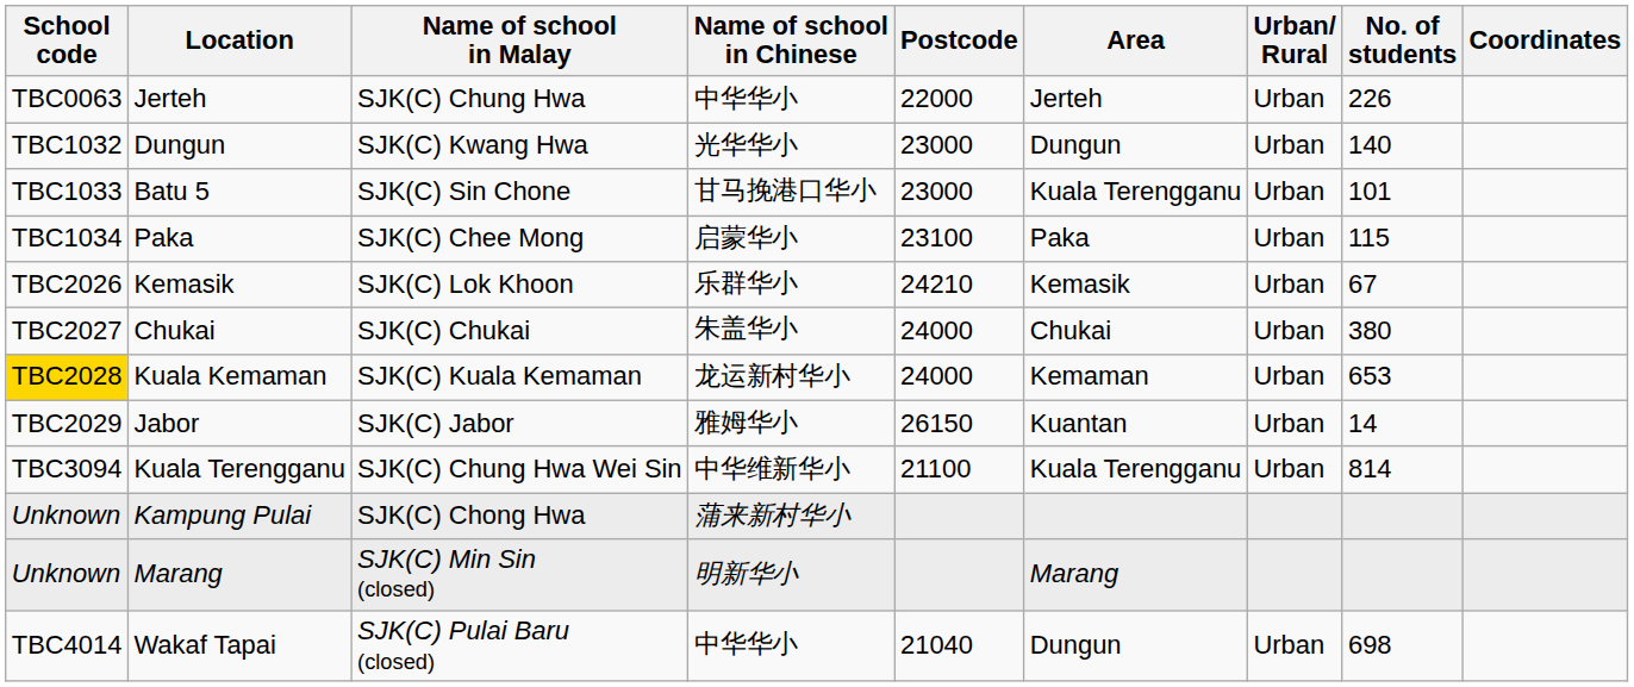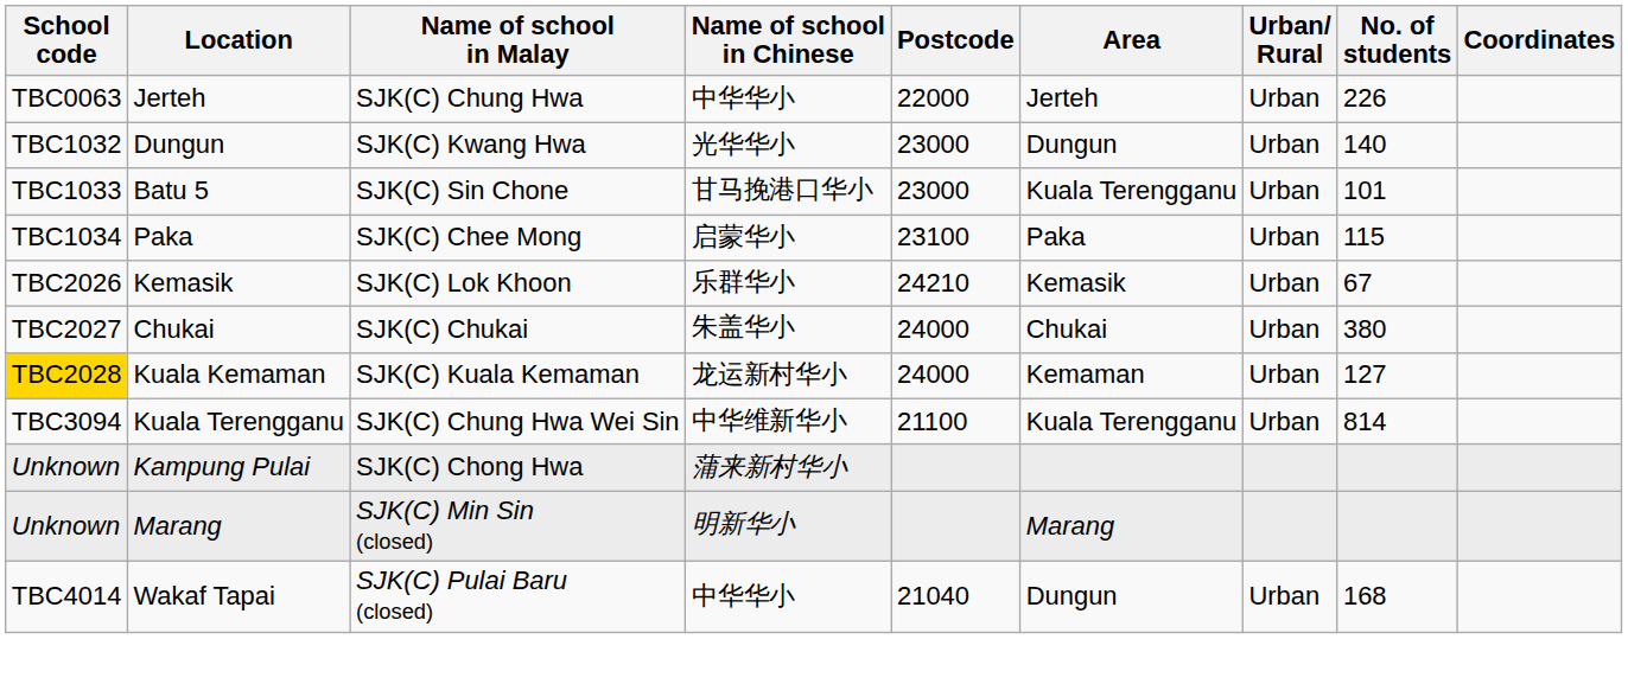Kuala Kemaman | No. of students: 653 -> 127
- row: TBC2029 | Jabor | SJK(C) Jabor | 雅姆华小 | 26150 | Kuantan | Urban | 14
Wakaf Tapai | No. of students: 698 -> 168
